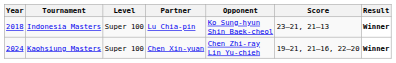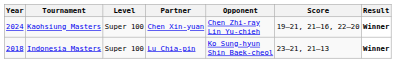rows swapped: Indonesia Masters <-> Kaohsiung Masters
